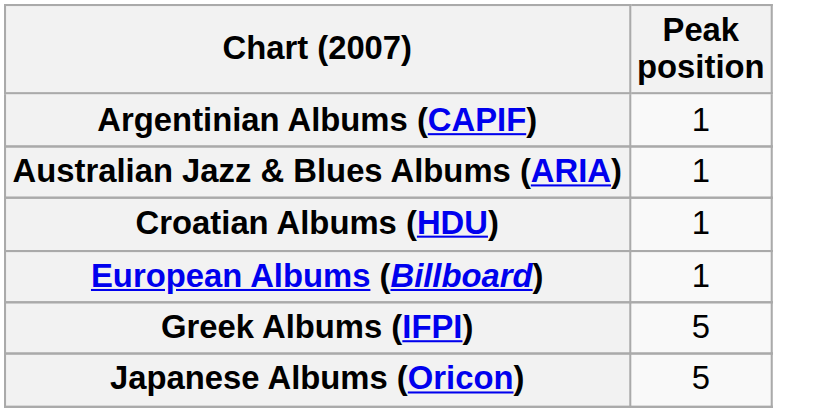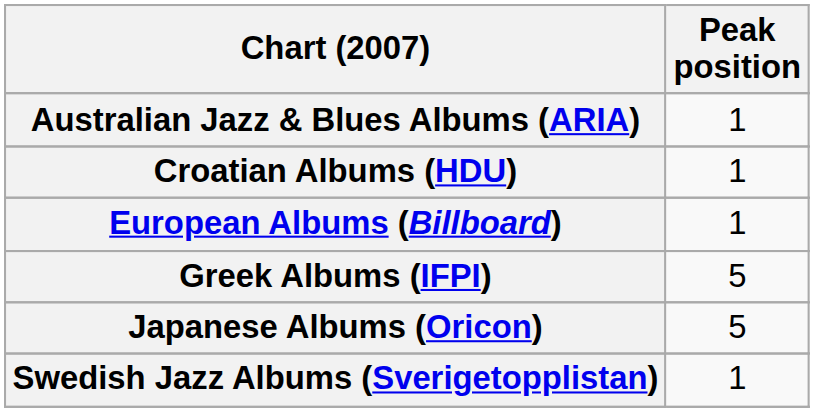- row: Argentinian Albums (CAPIF) | 1
+ row: Swedish Jazz Albums (Sverigetopplistan) | 1
